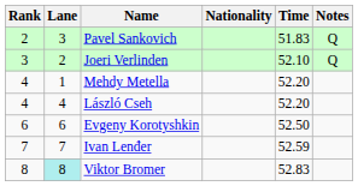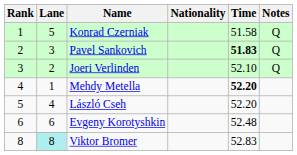+ row: 1 | 5 | Konrad Czerniak | 51.58 | Q
Pavel Sankovich | Time: normal -> bold
Mehdy Metella | Time: normal -> bold
László Cseh | Rank: 4 -> 5
Evgeny Korotyshkin | Time: 52.50 -> 52.48
- row: 7 | 7 | Ivan Lenđer | 52.59
